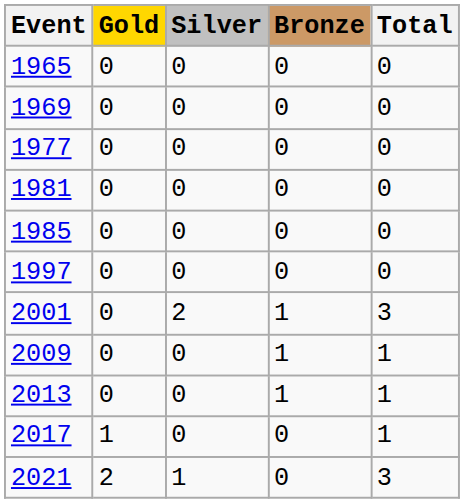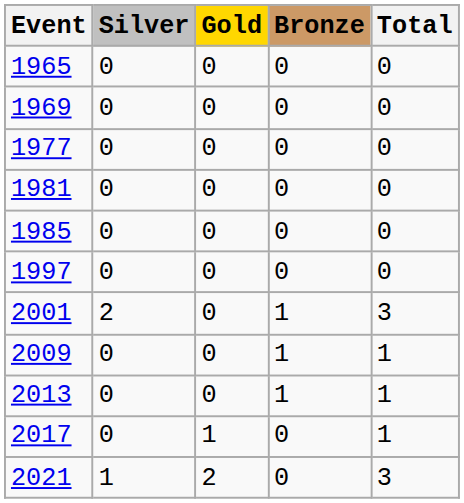columns swapped: Gold <-> Silver
